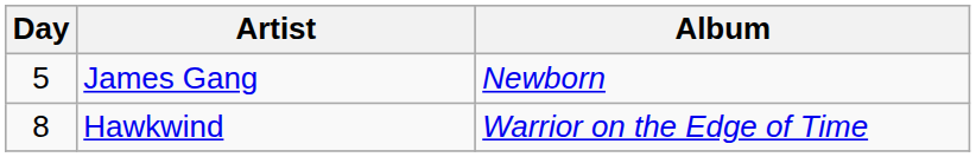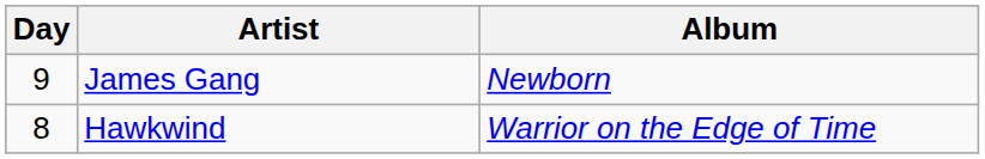James Gang | Day: 5 -> 9
